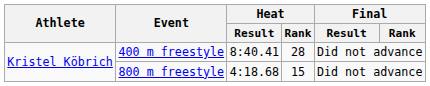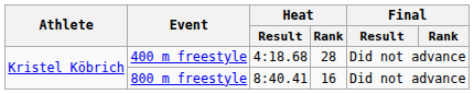400 m freestyle | Heat / Result: 8:40.41 -> 4:18.68
800 m freestyle | Heat / Result: 4:18.68 -> 8:40.41
800 m freestyle | Heat / Rank: 15 -> 16
